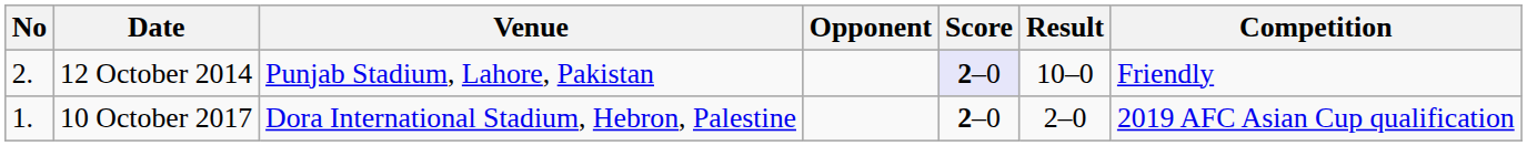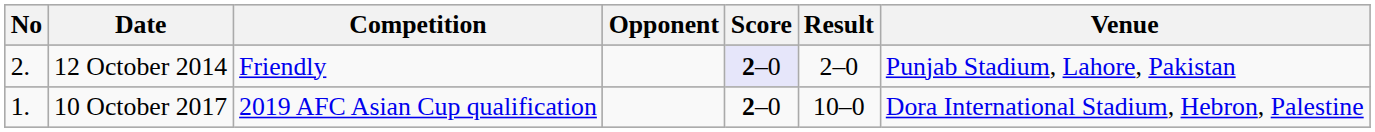columns swapped: Venue <-> Competition
12 October 2014 | Result: 10–0 -> 2–0
10 October 2017 | Result: 2–0 -> 10–0
